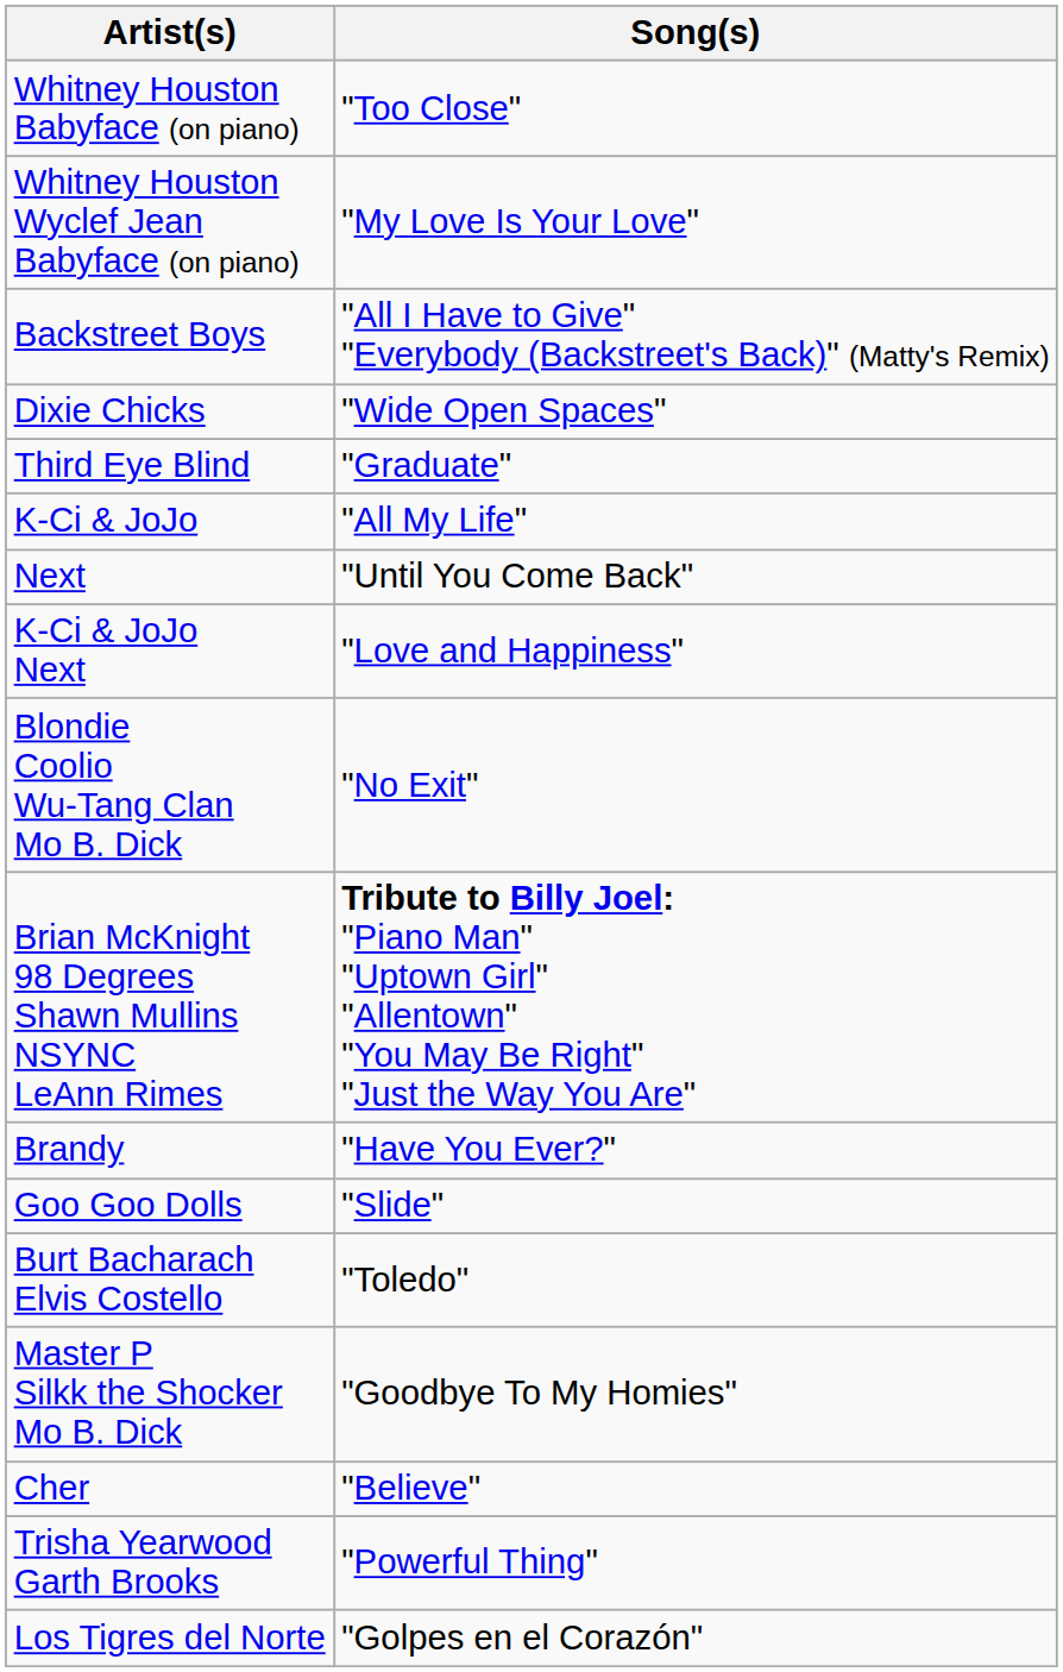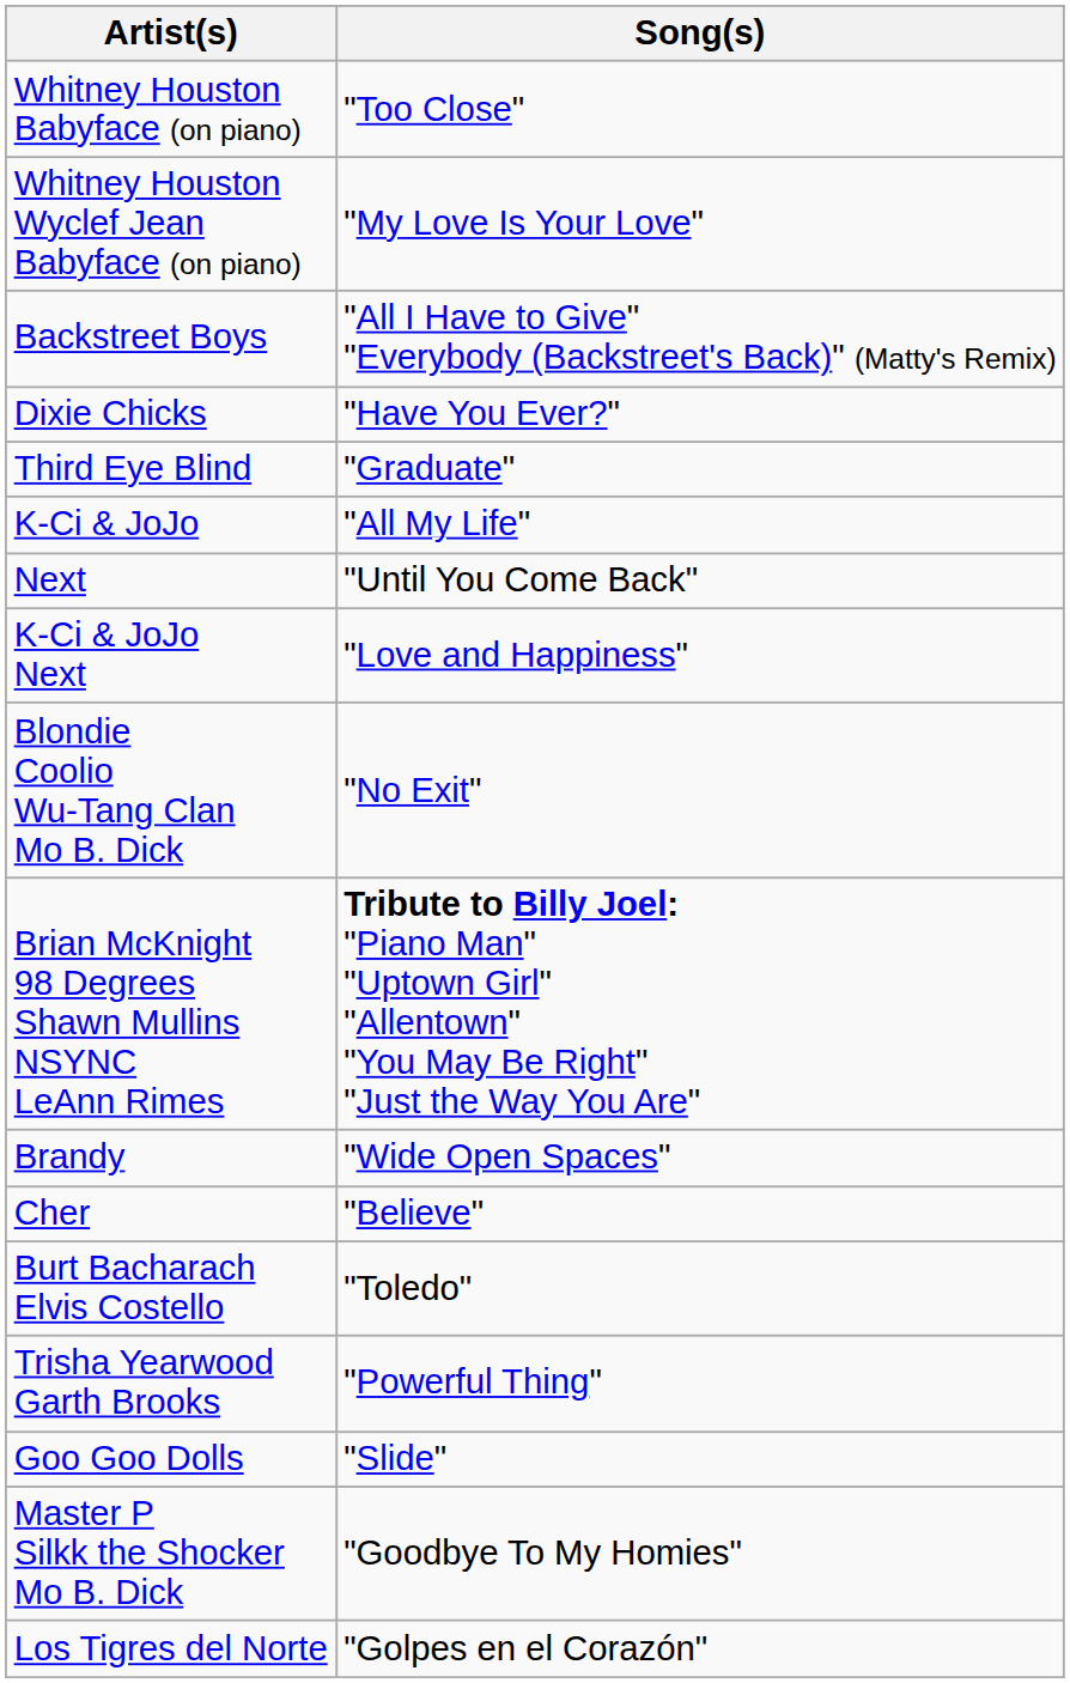Dixie Chicks | Song(s): "Wide Open Spaces" -> "Have You Ever?"
Brandy | Song(s): "Have You Ever?" -> "Wide Open Spaces"
rows swapped: Cher <-> Goo Goo Dolls
rows swapped: Trisha Yearwood Garth Brooks <-> Master P Silkk the Shocker Mo B. Dick
